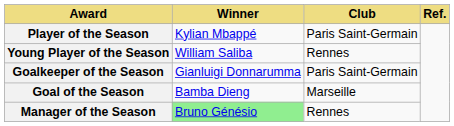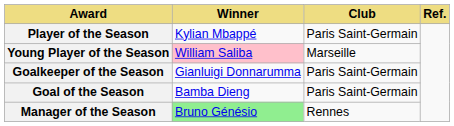Young Player of the Season | Winner: no background -> pink background
Young Player of the Season | Club: Rennes -> Marseille
Goal of the Season | Club: Marseille -> Paris Saint-Germain
